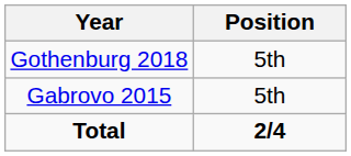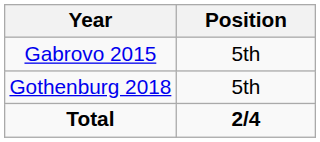rows swapped: Gabrovo 2015 <-> Gothenburg 2018
